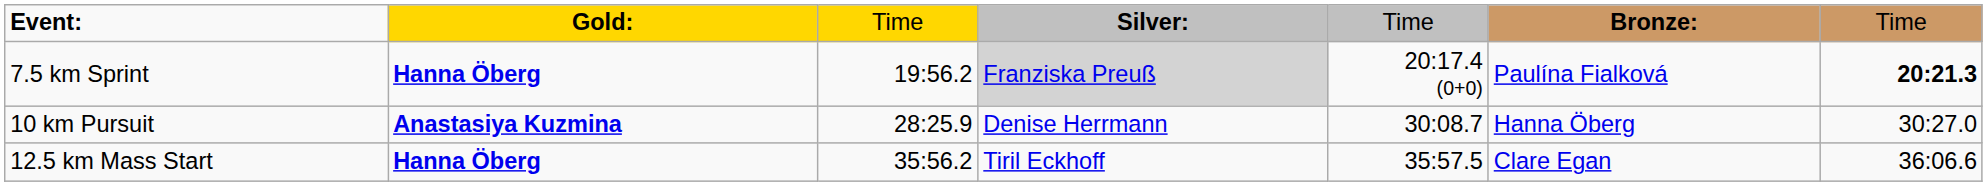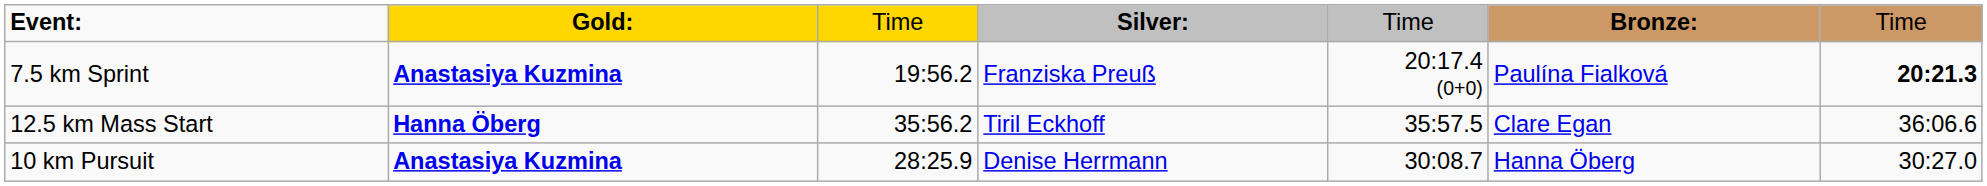7.5 km Sprint | column 2: Hanna Öberg -> Anastasiya Kuzmina
7.5 km Sprint | column 4: lightgrey background -> no background
rows swapped: 10 km Pursuit <-> 12.5 km Mass Start
